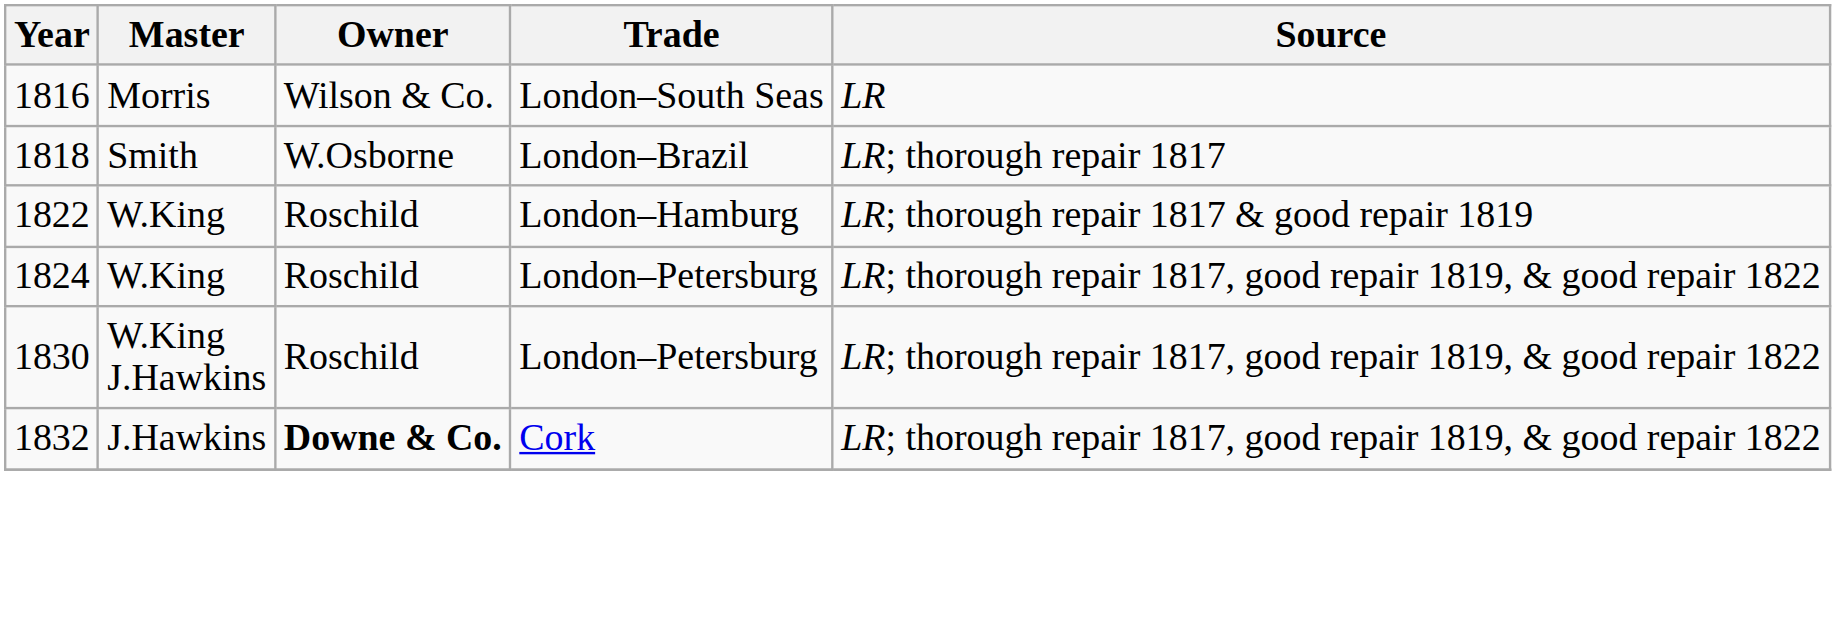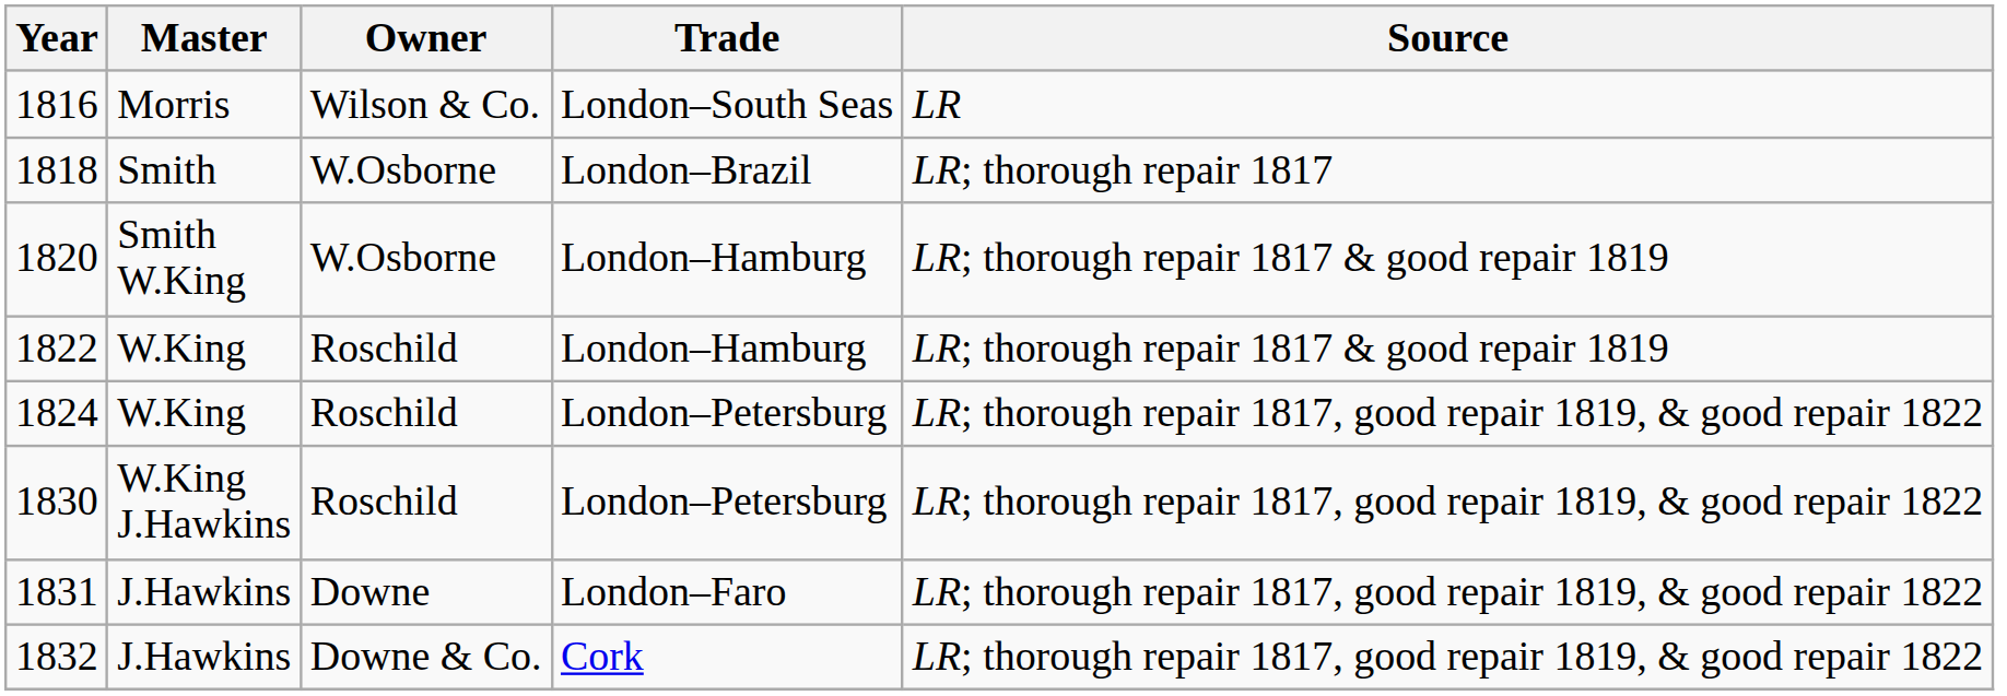+ row: 1820 | Smith W.King | W.Osborne | London–Hamburg | LR; thorough repair 1817 & good repair 1819
+ row: 1831 | J.Hawkins | Downe | London–Faro | LR; thorough repair 1817, good repair 1819, & good repair 1822
1832 | Owner: bold -> normal
